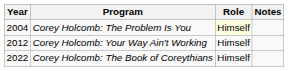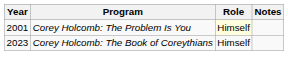Corey Holcomb: The Problem Is You | Year: 2004 -> 2001
- row: 2012 | Corey Holcomb: Your Way Ain't Working | Himself
Corey Holcomb: The Book of Coreythians | Year: 2022 -> 2023
